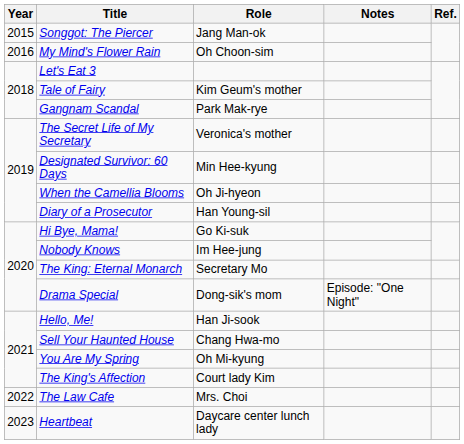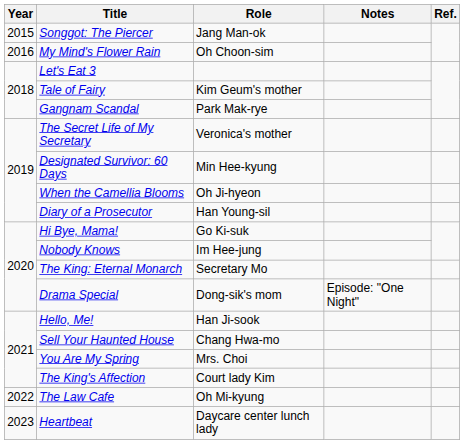You Are My Spring | Role: Oh Mi-kyung -> Mrs. Choi
The Law Cafe | Role: Mrs. Choi -> Oh Mi-kyung
